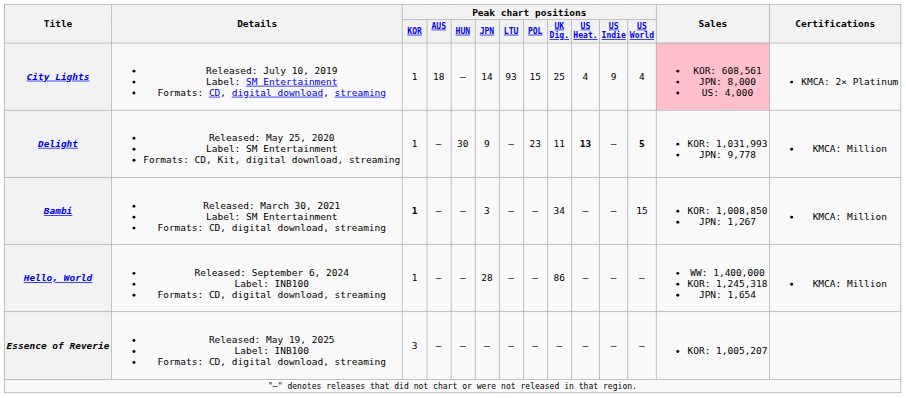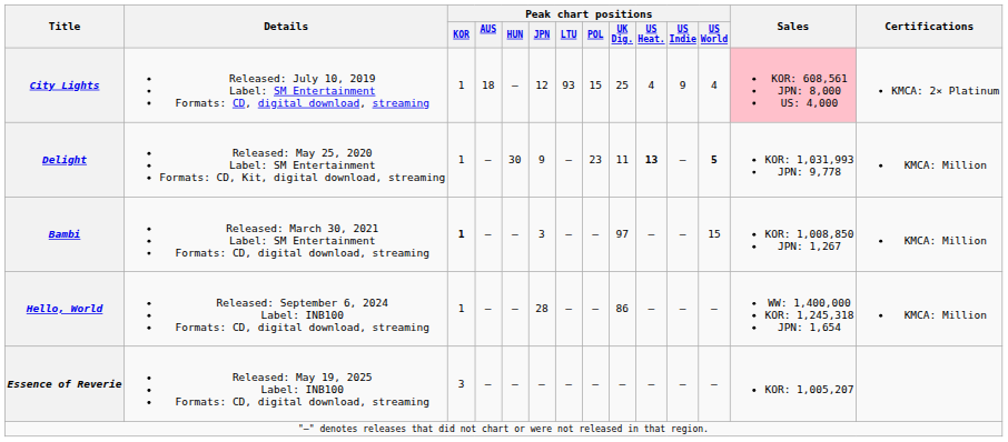City Lights | Peak chart positions / JPN: 14 -> 12
Bambi | Peak chart positions / UK Dig.: 34 -> 97
